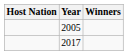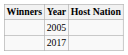columns swapped: Host Nation <-> Winners
